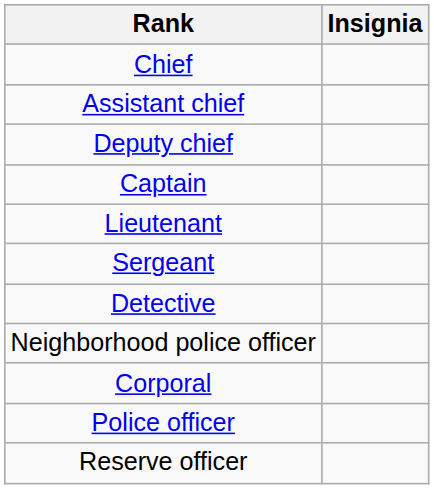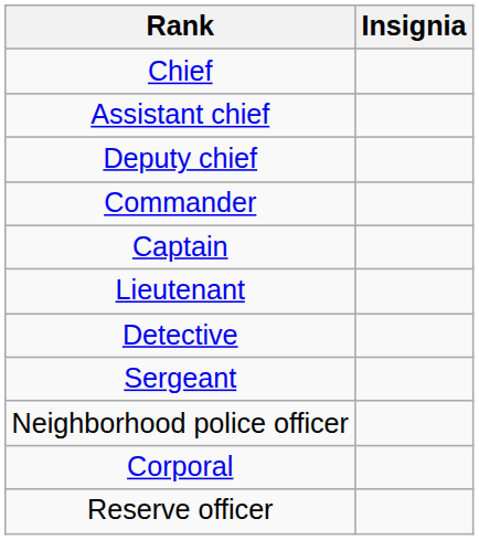+ row: Commander
rows swapped: Sergeant <-> Detective
- row: Police officer
